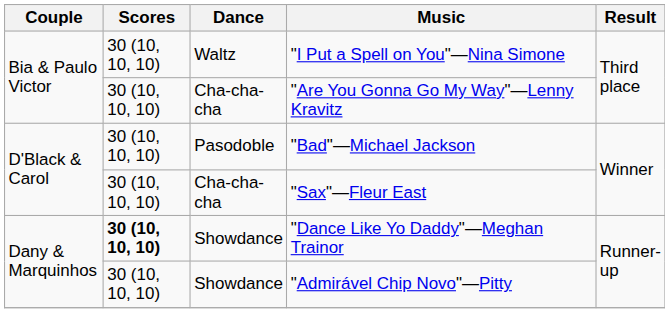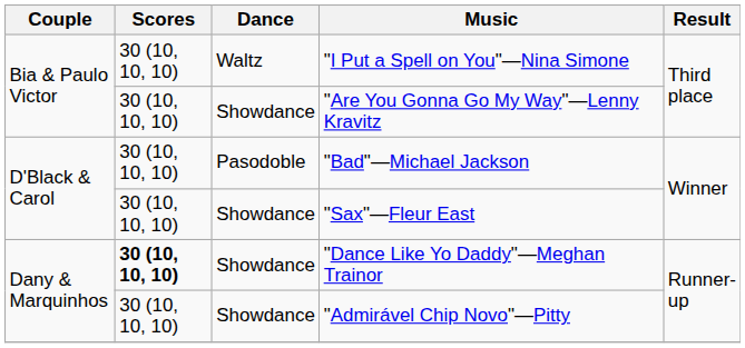"Are You Gonna Go My Way"—Lenny Kravitz | Dance: Cha-cha-cha -> Showdance
"Sax"—Fleur East | Dance: Cha-cha-cha -> Showdance
